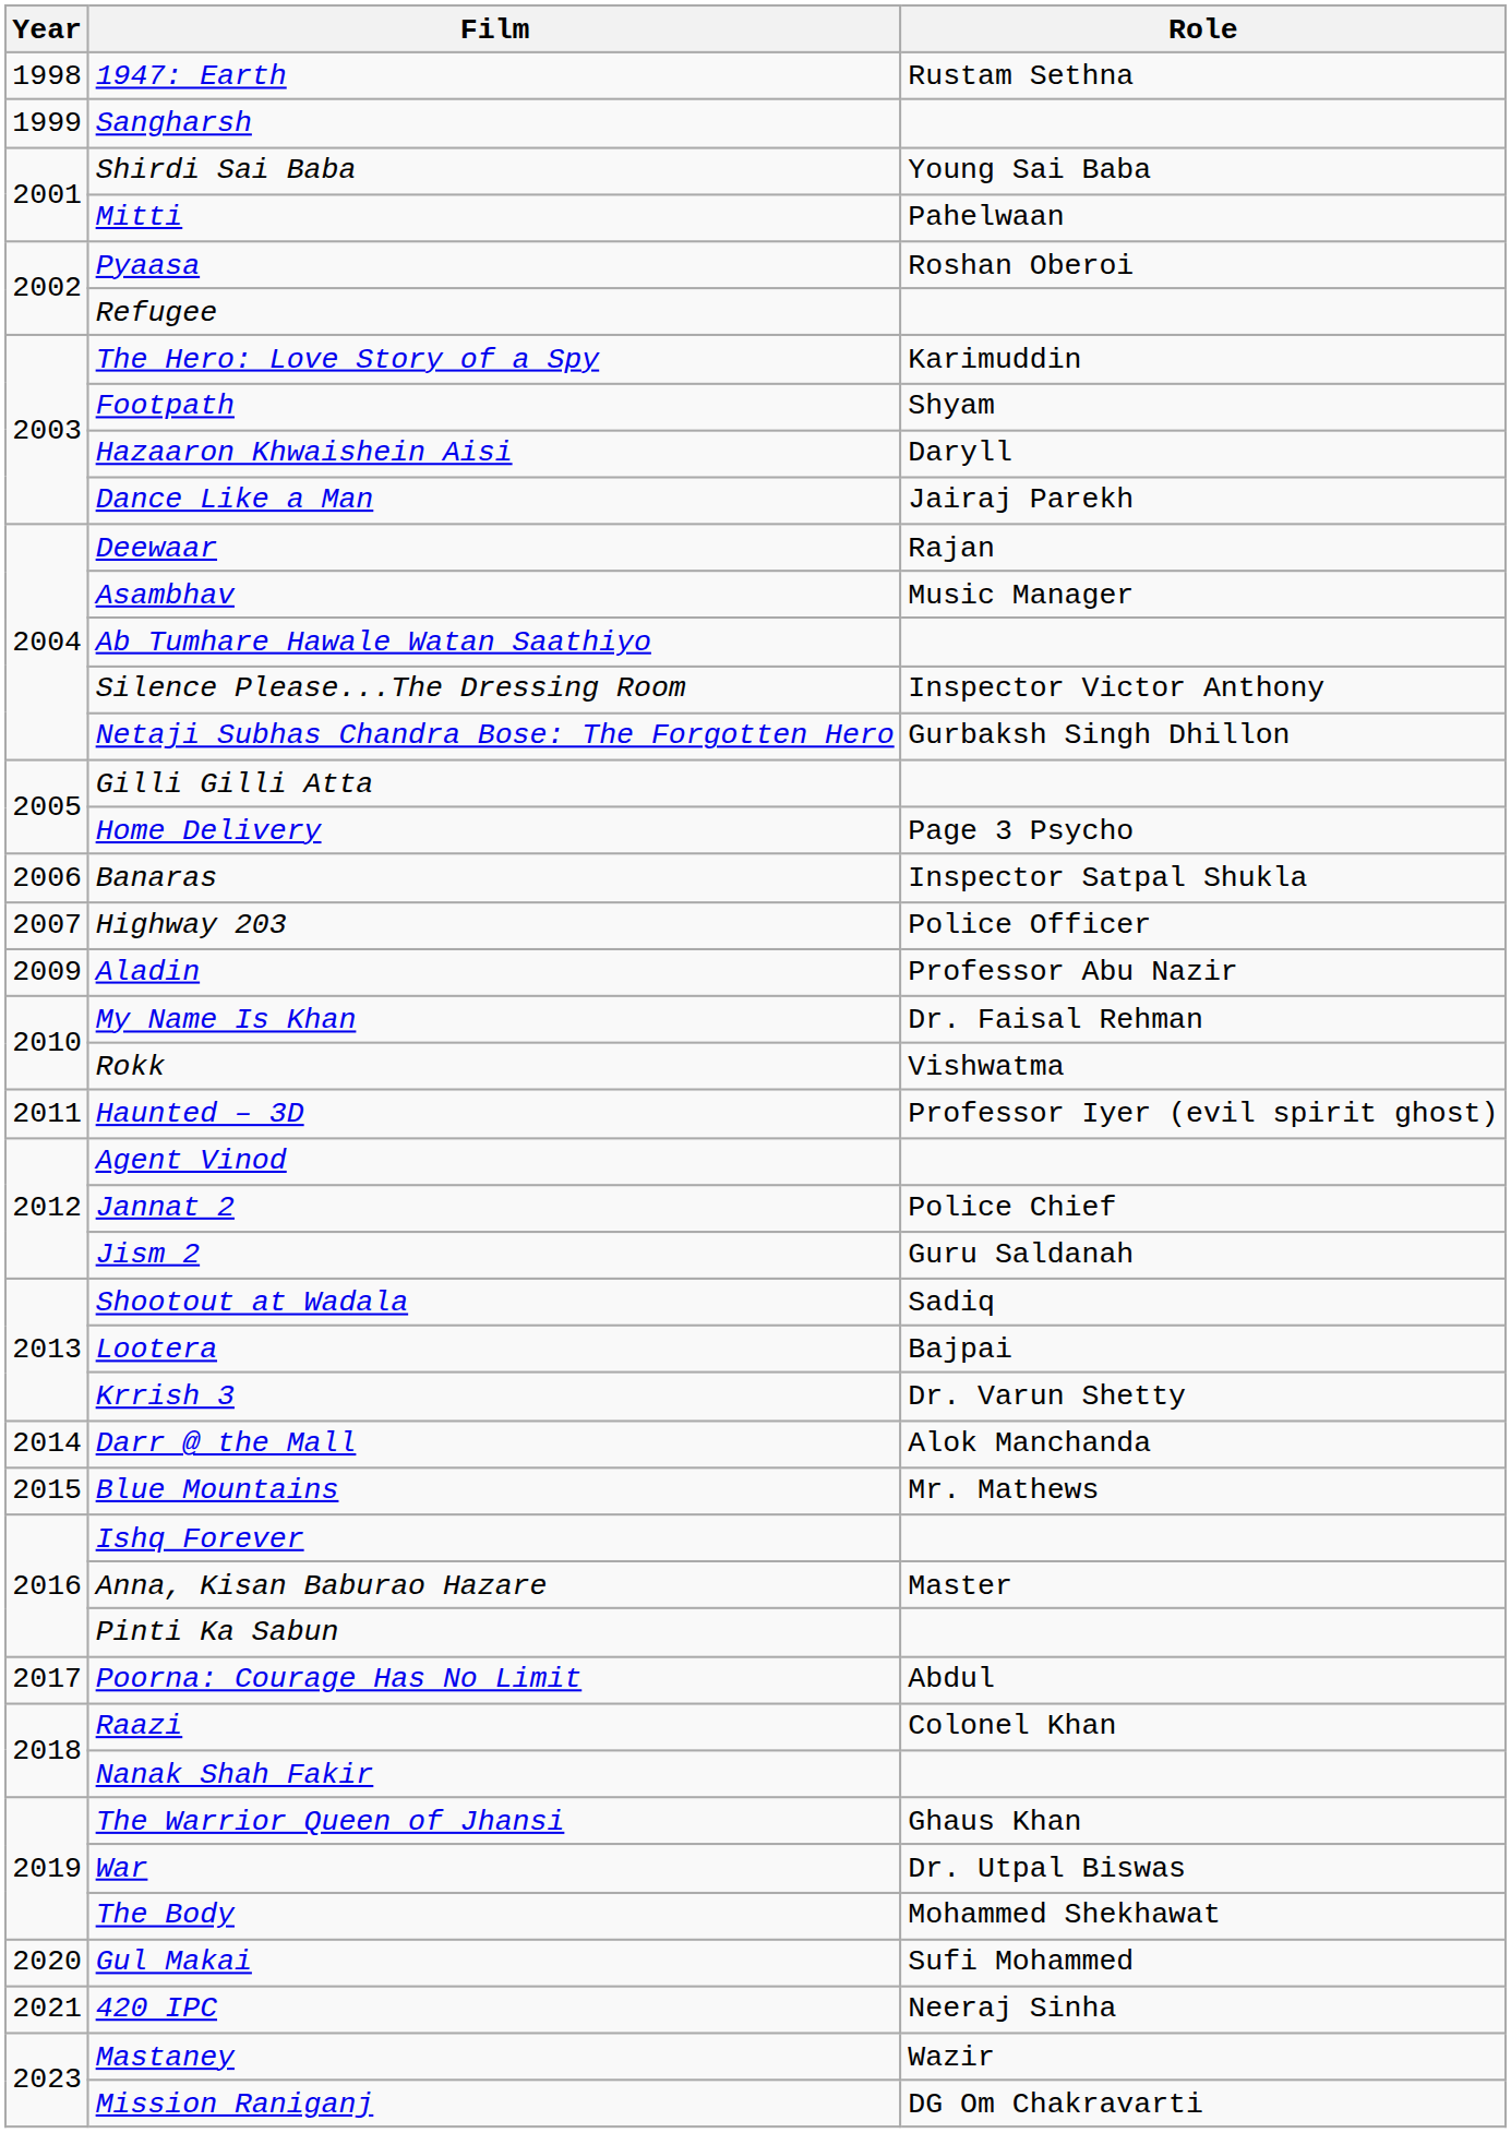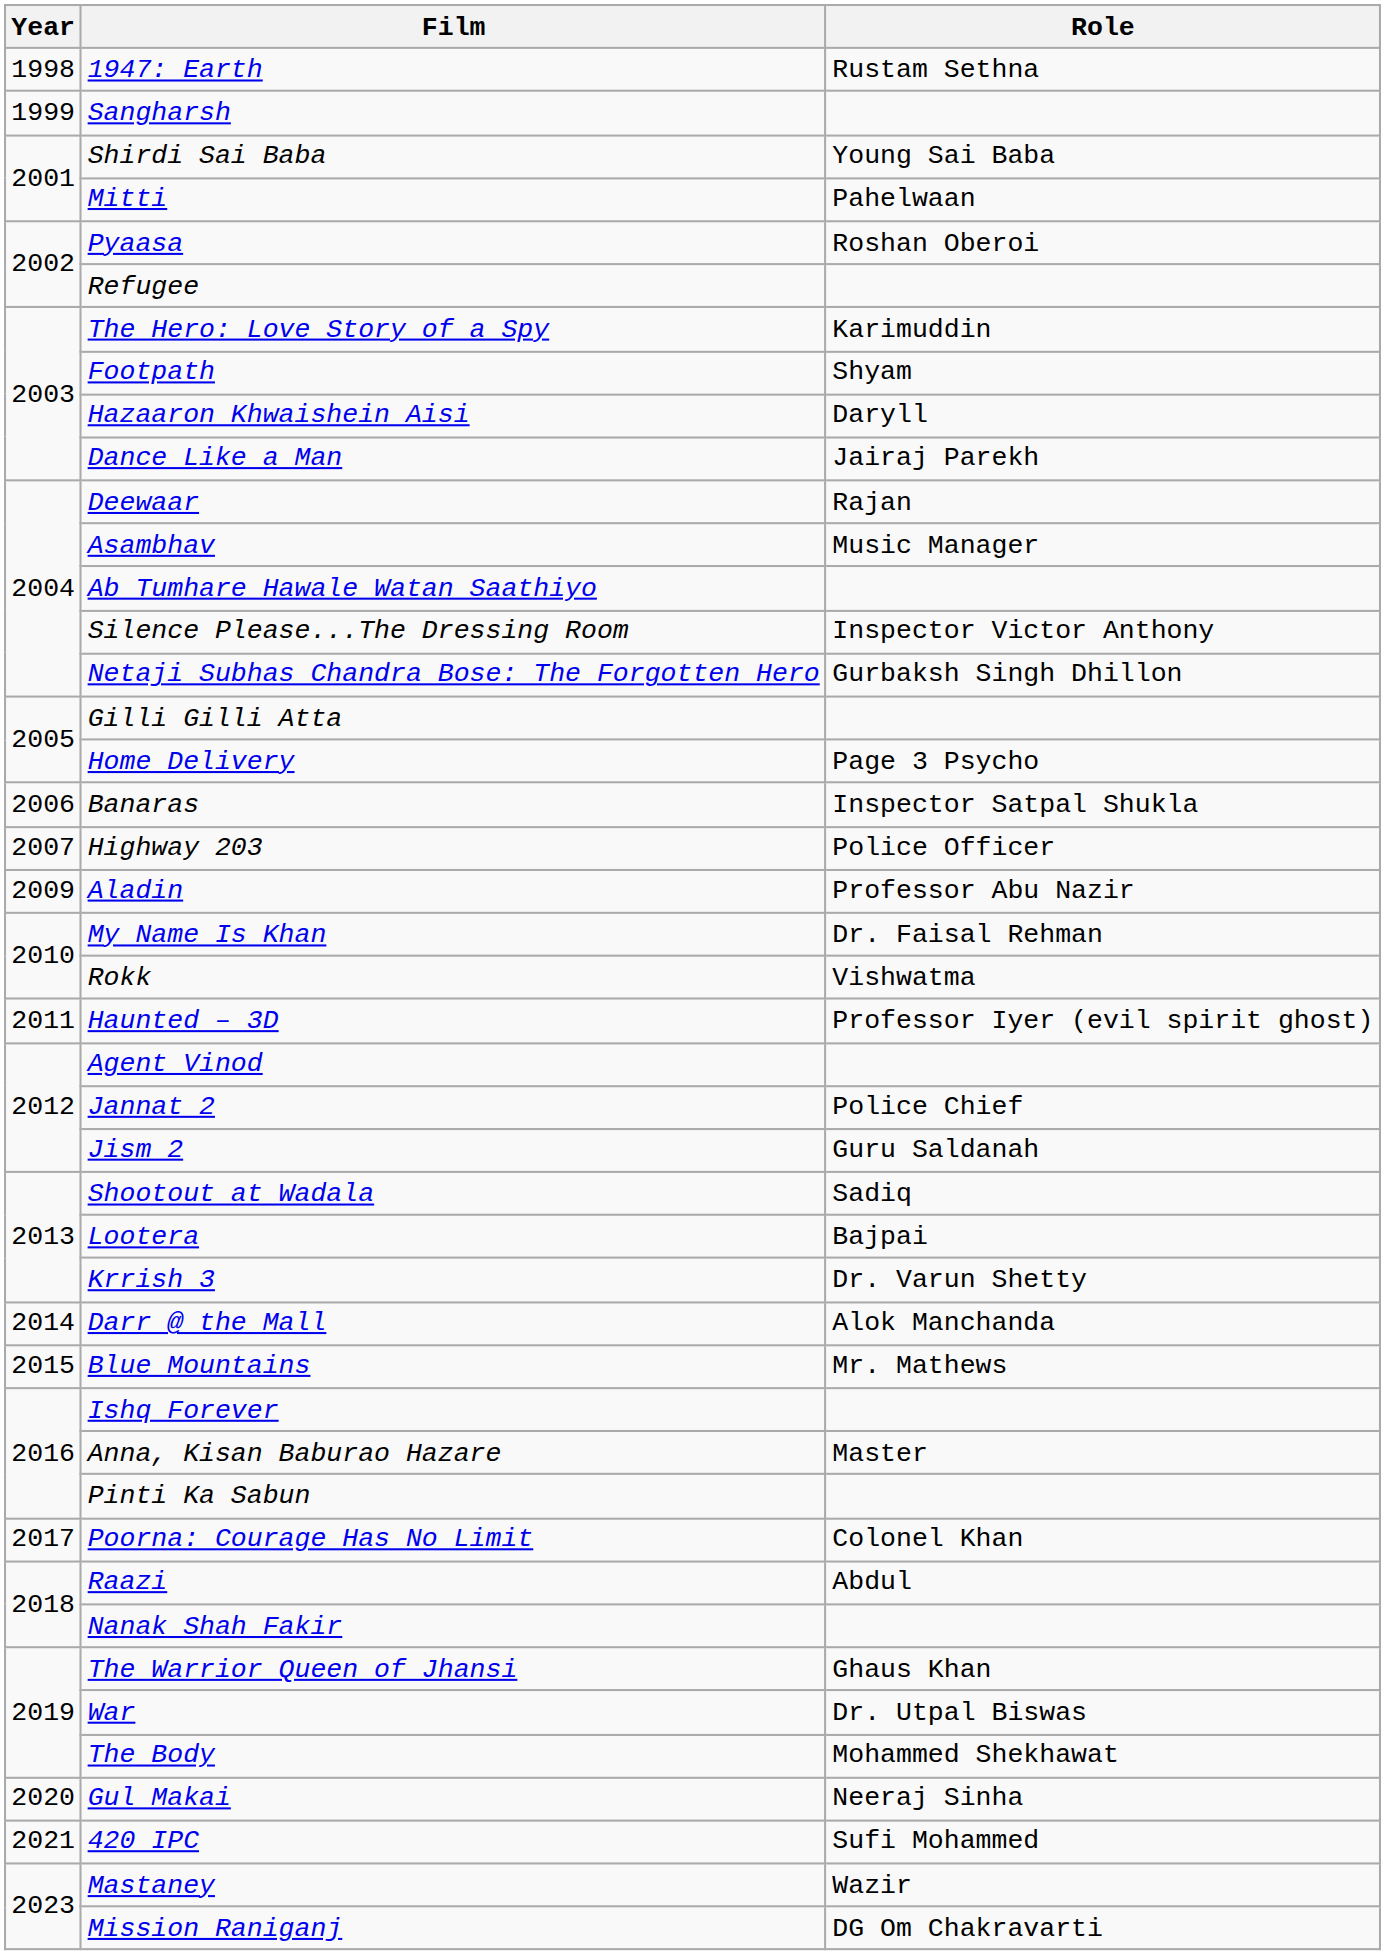Poorna: Courage Has No Limit | Role: Abdul -> Colonel Khan
Raazi | Role: Colonel Khan -> Abdul
Gul Makai | Role: Sufi Mohammed -> Neeraj Sinha
420 IPC | Role: Neeraj Sinha -> Sufi Mohammed
